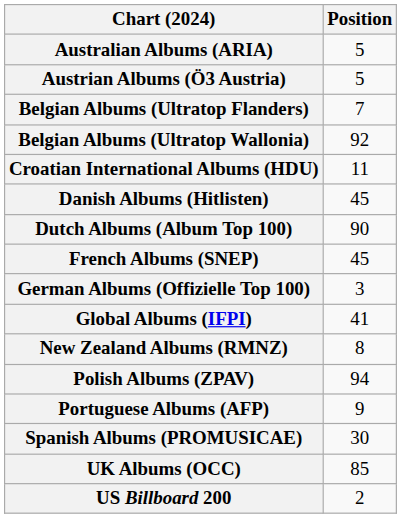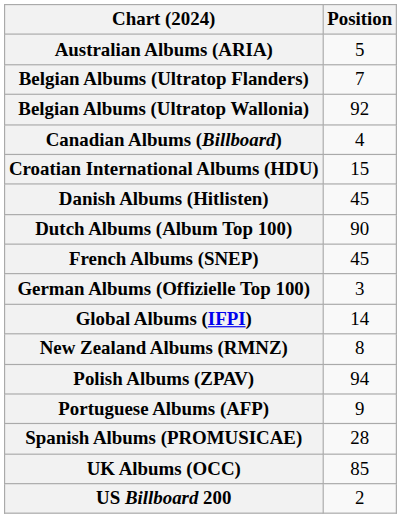- row: Austrian Albums (Ö3 Austria) | 5
+ row: Canadian Albums (Billboard) | 4
Croatian International Albums (HDU) | Position: 11 -> 15
Global Albums (IFPI) | Position: 41 -> 14
Spanish Albums (PROMUSICAE) | Position: 30 -> 28
